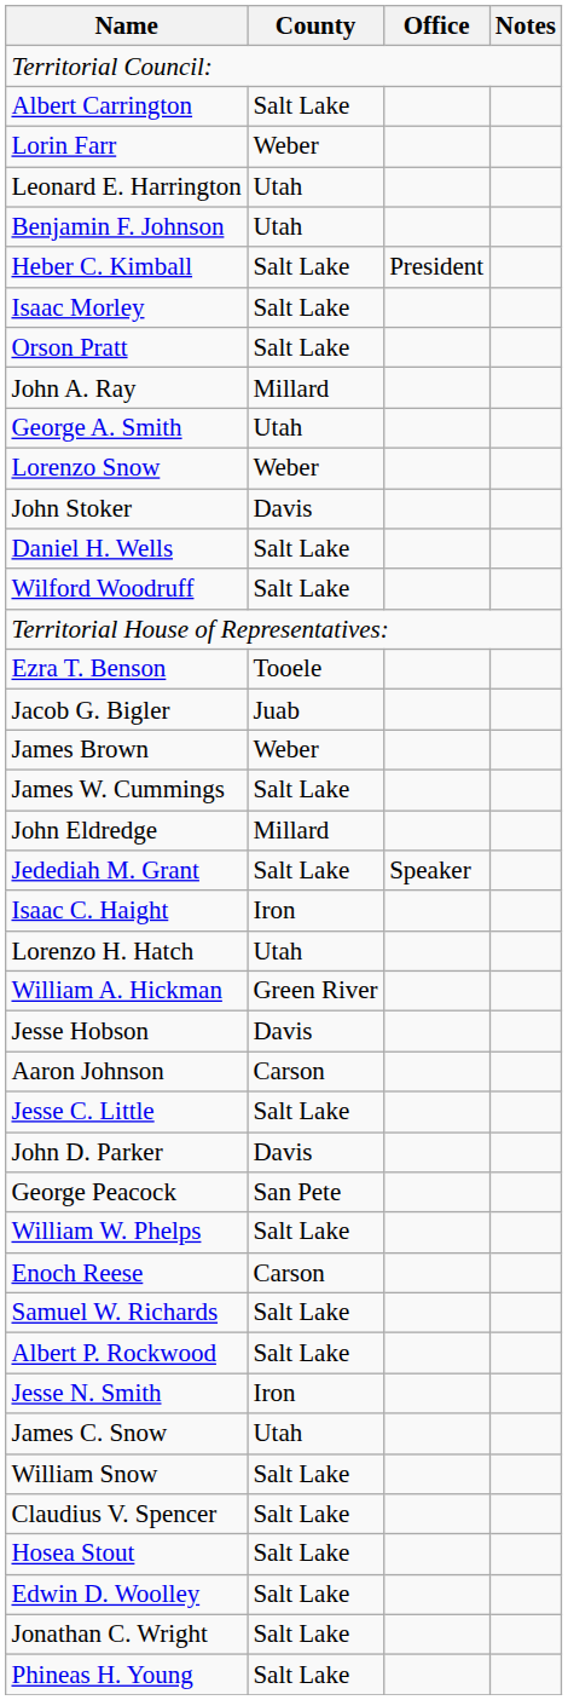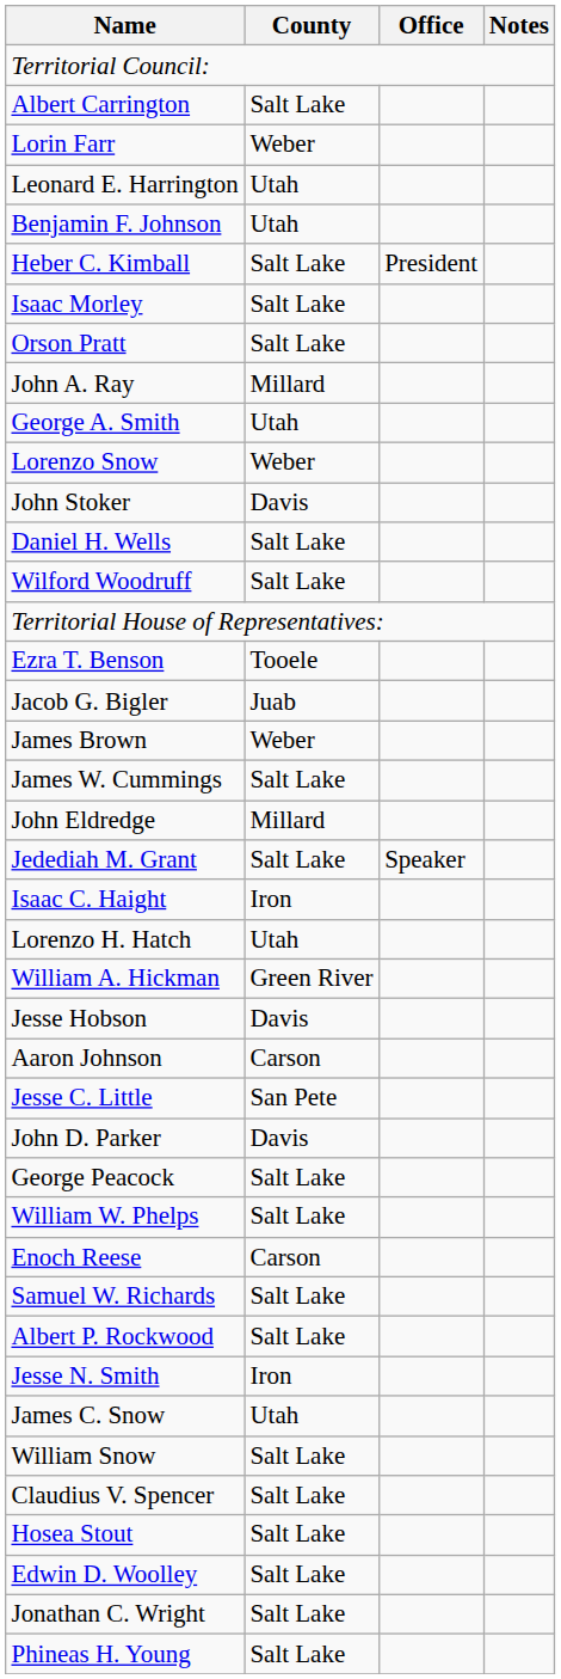Jesse C. Little | County: Salt Lake -> San Pete
George Peacock | County: San Pete -> Salt Lake
